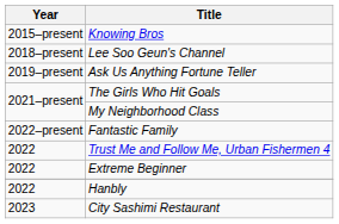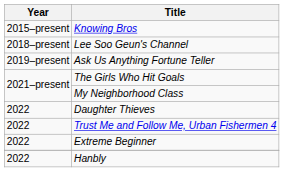+ row: 2022 | Daughter Thieves
- row: 2022–present | Fantastic Family
- row: 2023 | City Sashimi Restaurant
